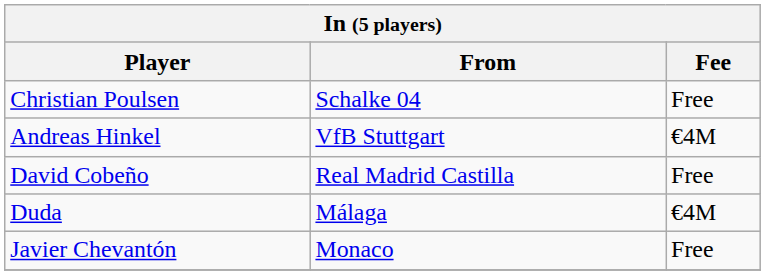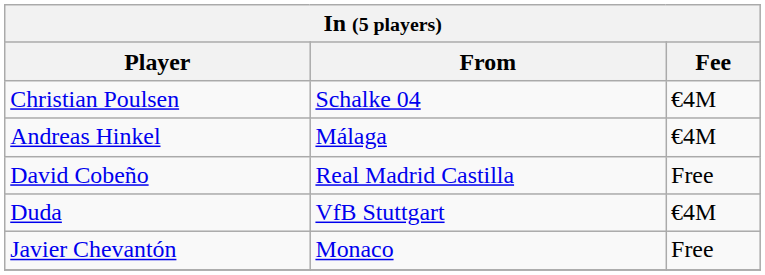Christian Poulsen | Fee: Free -> €4M
Andreas Hinkel | From: VfB Stuttgart -> Málaga
Duda | From: Málaga -> VfB Stuttgart
